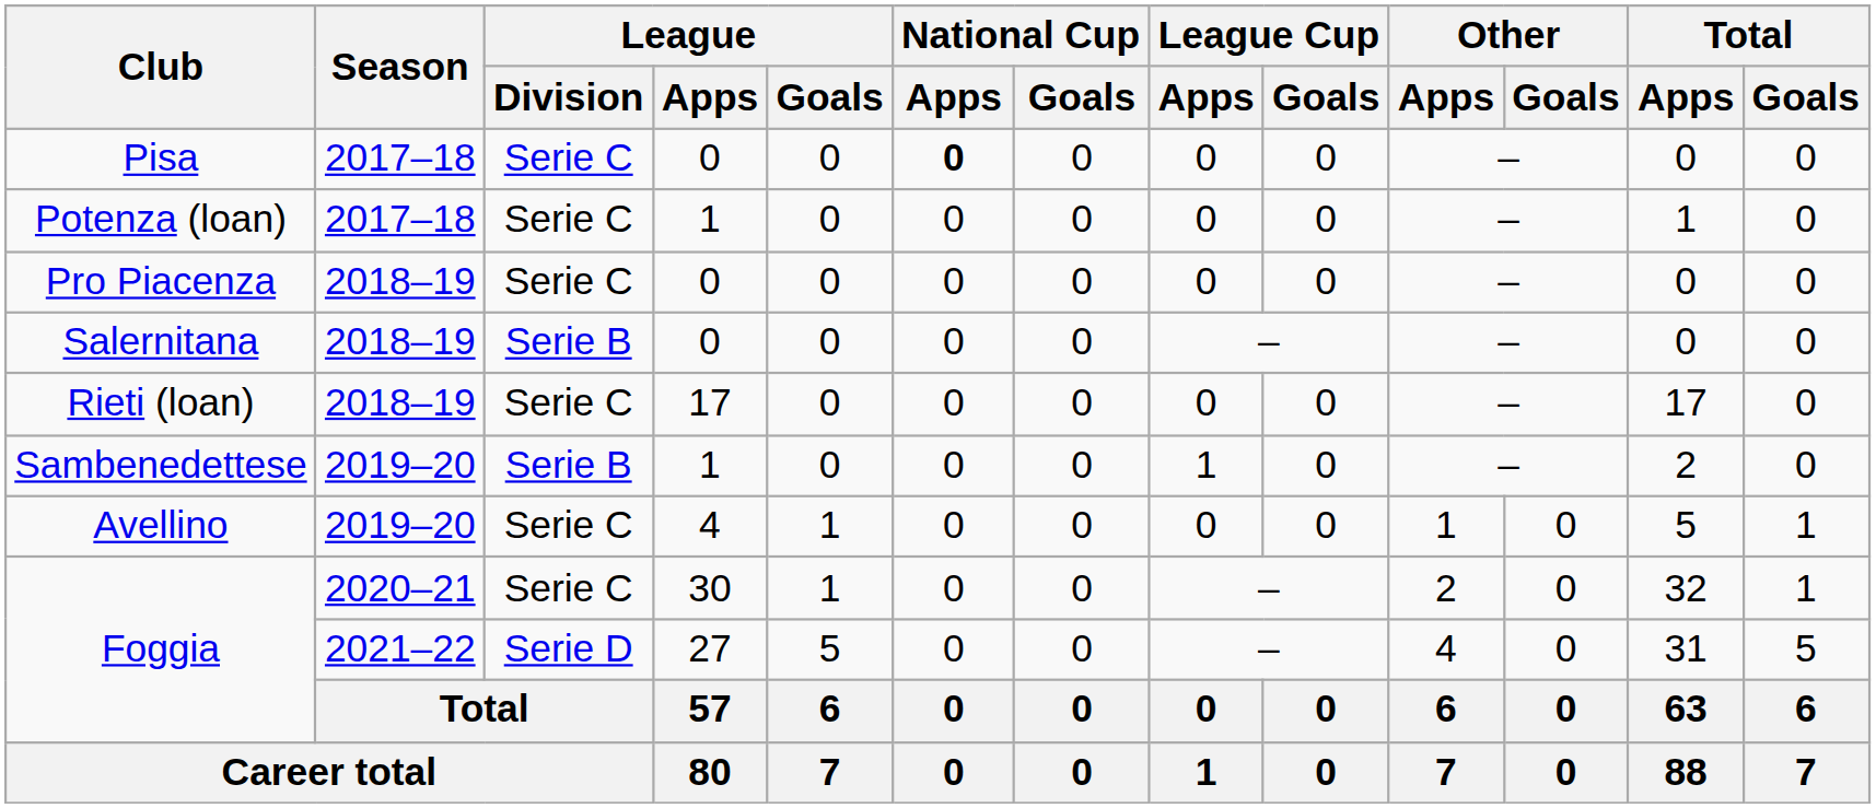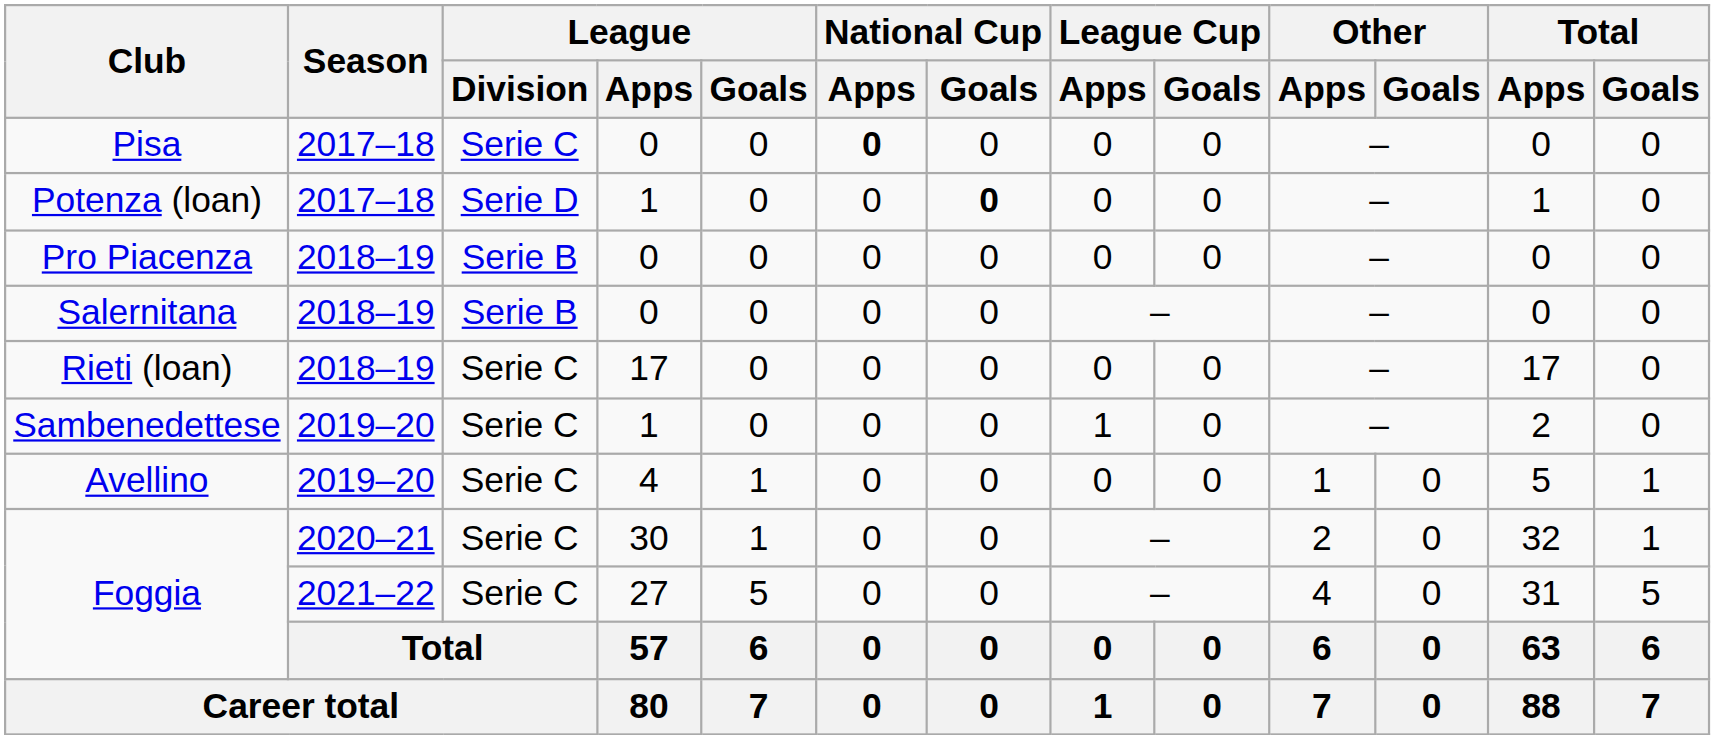Potenza (loan) | League / Division: Serie C -> Serie D
Potenza (loan) | National Cup / Goals: normal -> bold
Pro Piacenza | League / Division: Serie C -> Serie B
Sambenedettese | League / Division: Serie B -> Serie C
Foggia / 27 | League / Division: Serie D -> Serie C
